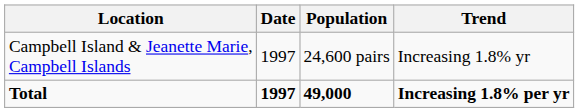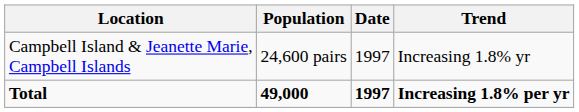columns swapped: Population <-> Date
